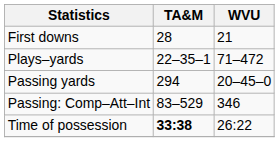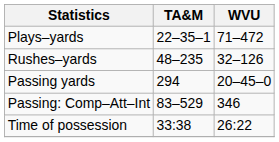- row: First downs | 28 | 21
+ row: Rushes–yards | 48–235 | 32–126
Time of possession | TA&M: bold -> normal
